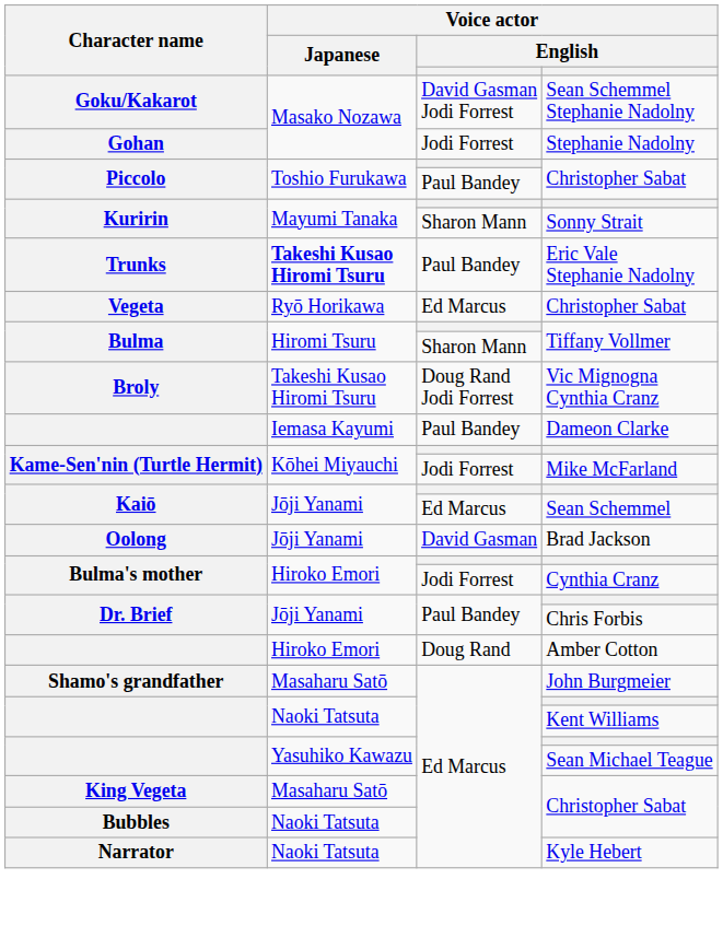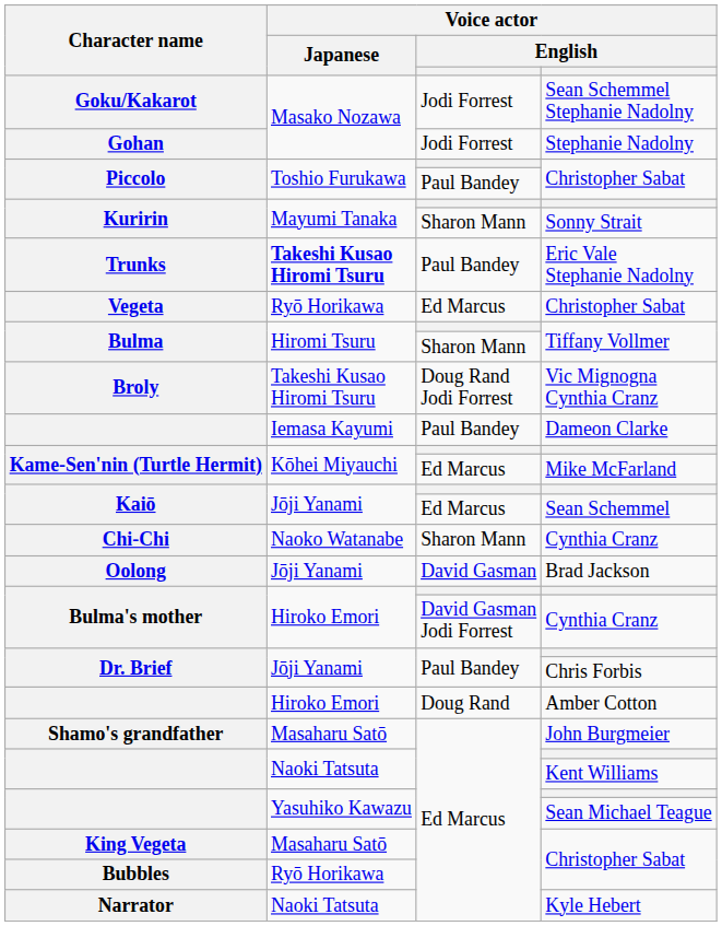Goku/Kakarot | column 3: David Gasman Jodi Forrest -> Jodi Forrest
Kame-Sen'nin (Turtle Hermit) / Mike McFarland | column 3: Jodi Forrest -> Ed Marcus
+ row: Chi-Chi | Naoko Watanabe | Sharon Mann | Cynthia Cranz
Bulma's mother / Cynthia Cranz | column 3: Jodi Forrest -> David Gasman Jodi Forrest
Bubbles | Voice actor / Japanese: Naoki Tatsuta -> Ryō Horikawa
